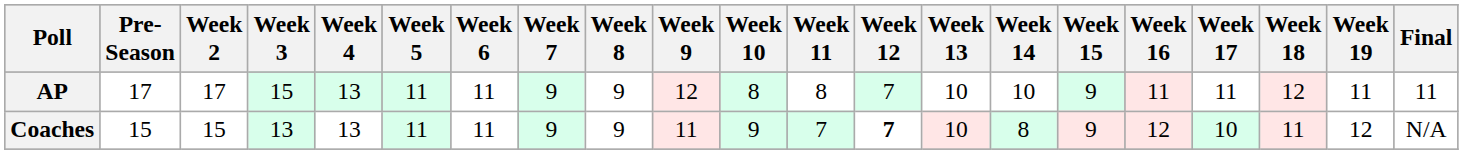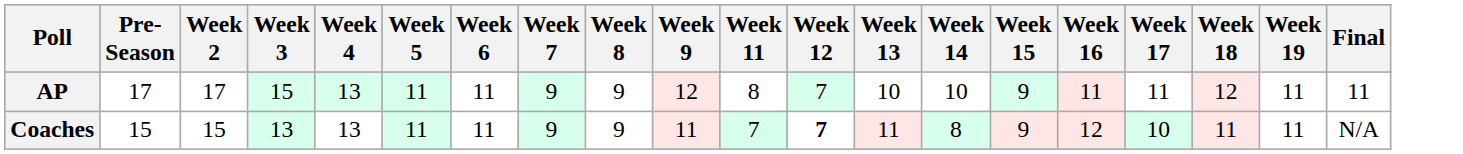- column: Week 10 | 8 | 9
Coaches | Week 13: 10 -> 11
Coaches | Week 19: 12 -> 11
